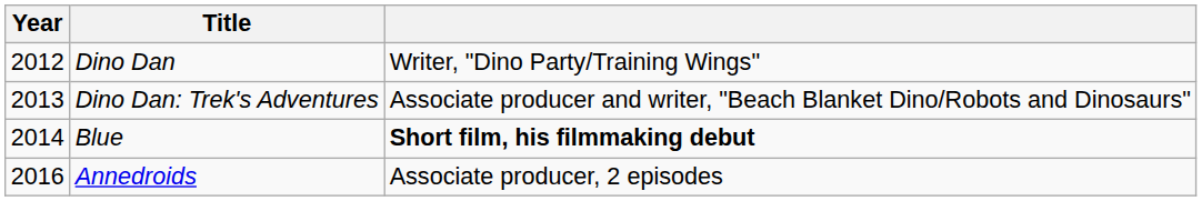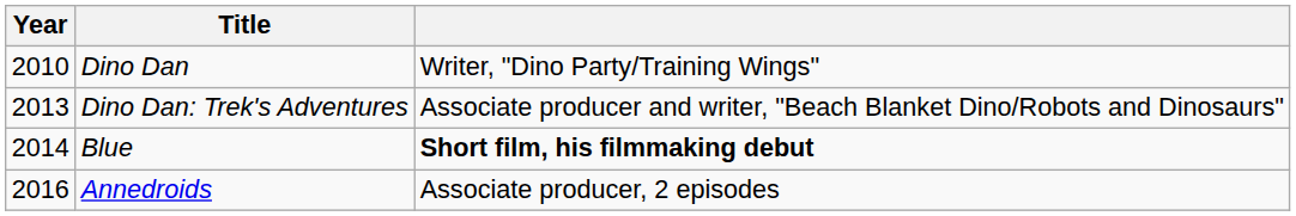Dino Dan | Year: 2012 -> 2010
